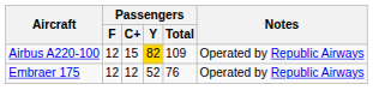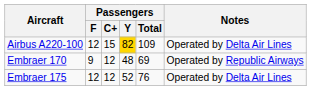Airbus A220-100 | Notes: Operated by Republic Airways -> Operated by Delta Air Lines
+ row: Embraer 170 | 9 | 12 | 48 | 69 | Operated by Republic Airways
Embraer 175 | Notes: Operated by Republic Airways -> Operated by Delta Air Lines
